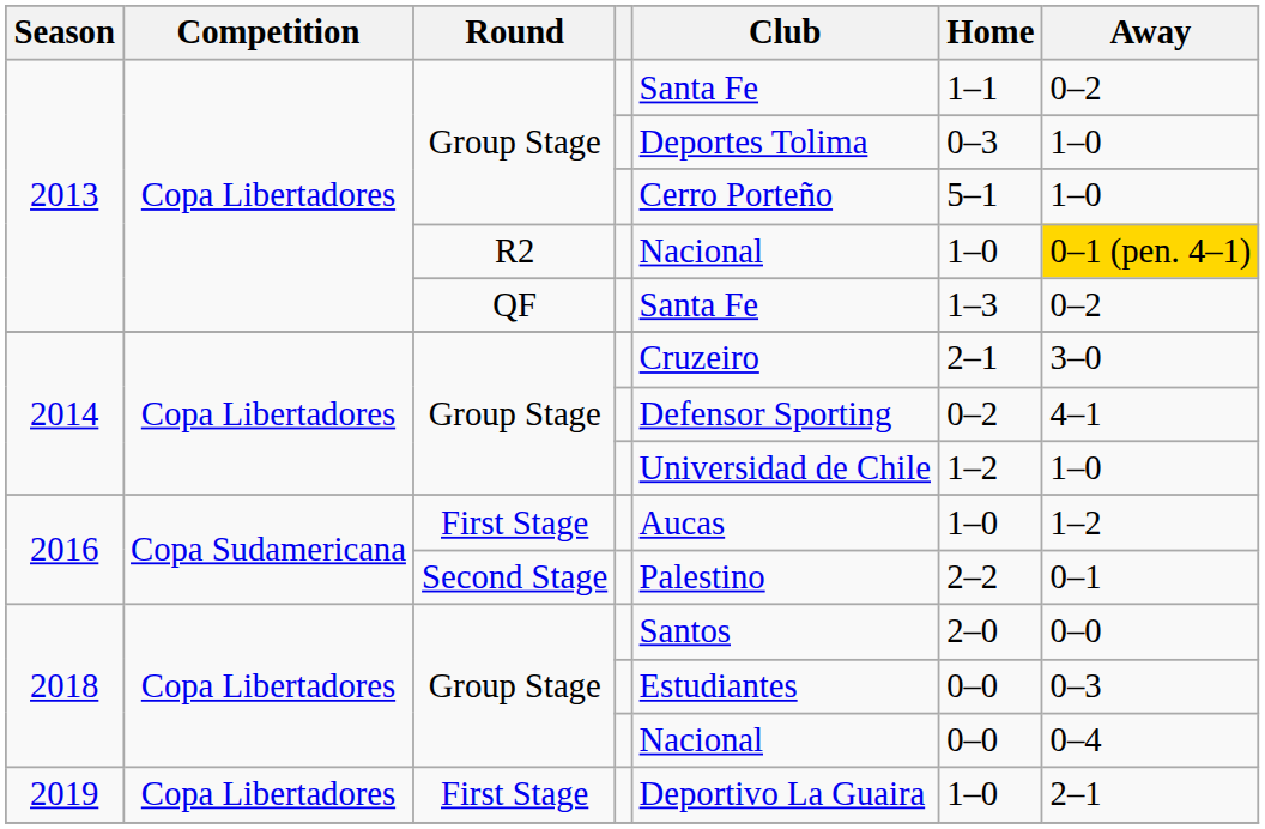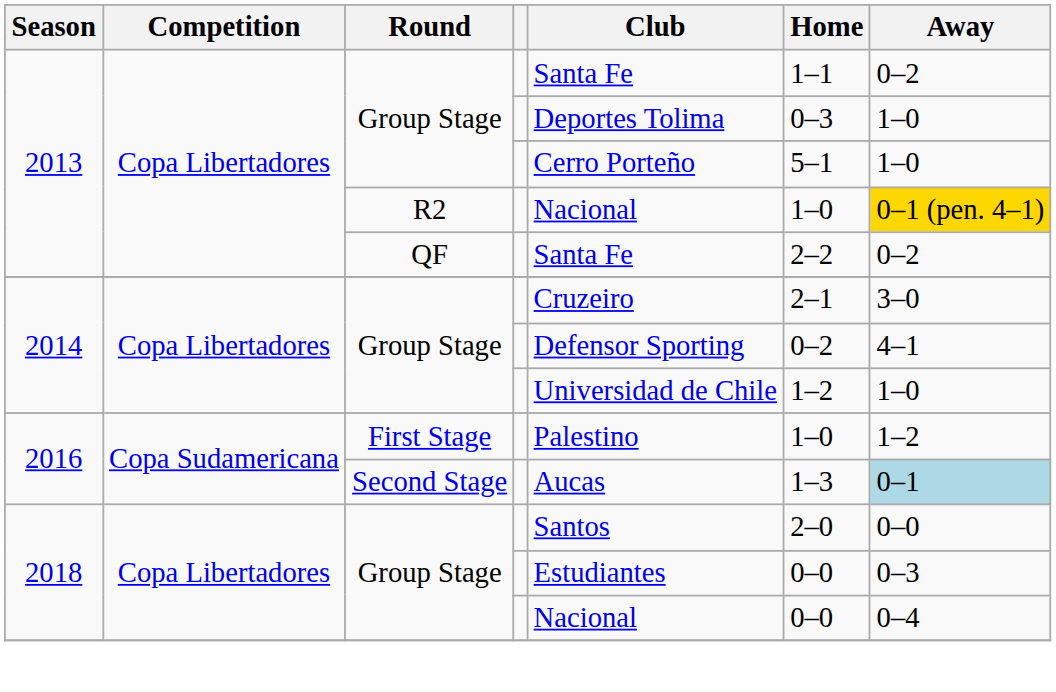2013 / QF | Home: 1–3 -> 2–2
2016 / First Stage | Club: Aucas -> Palestino
2016 / Second Stage | Club: Palestino -> Aucas
2016 / Second Stage | Home: 2–2 -> 1–3
2016 / Second Stage | Away: no background -> lightblue background
- row: 2019 | Copa Libertadores | First Stage | Deportivo La Guaira | 1–0 | 2–1
